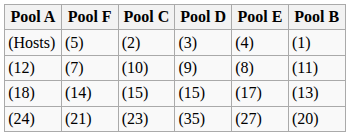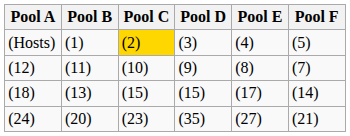columns swapped: Pool B <-> Pool F
(Hosts) | Pool C: no background -> gold background
